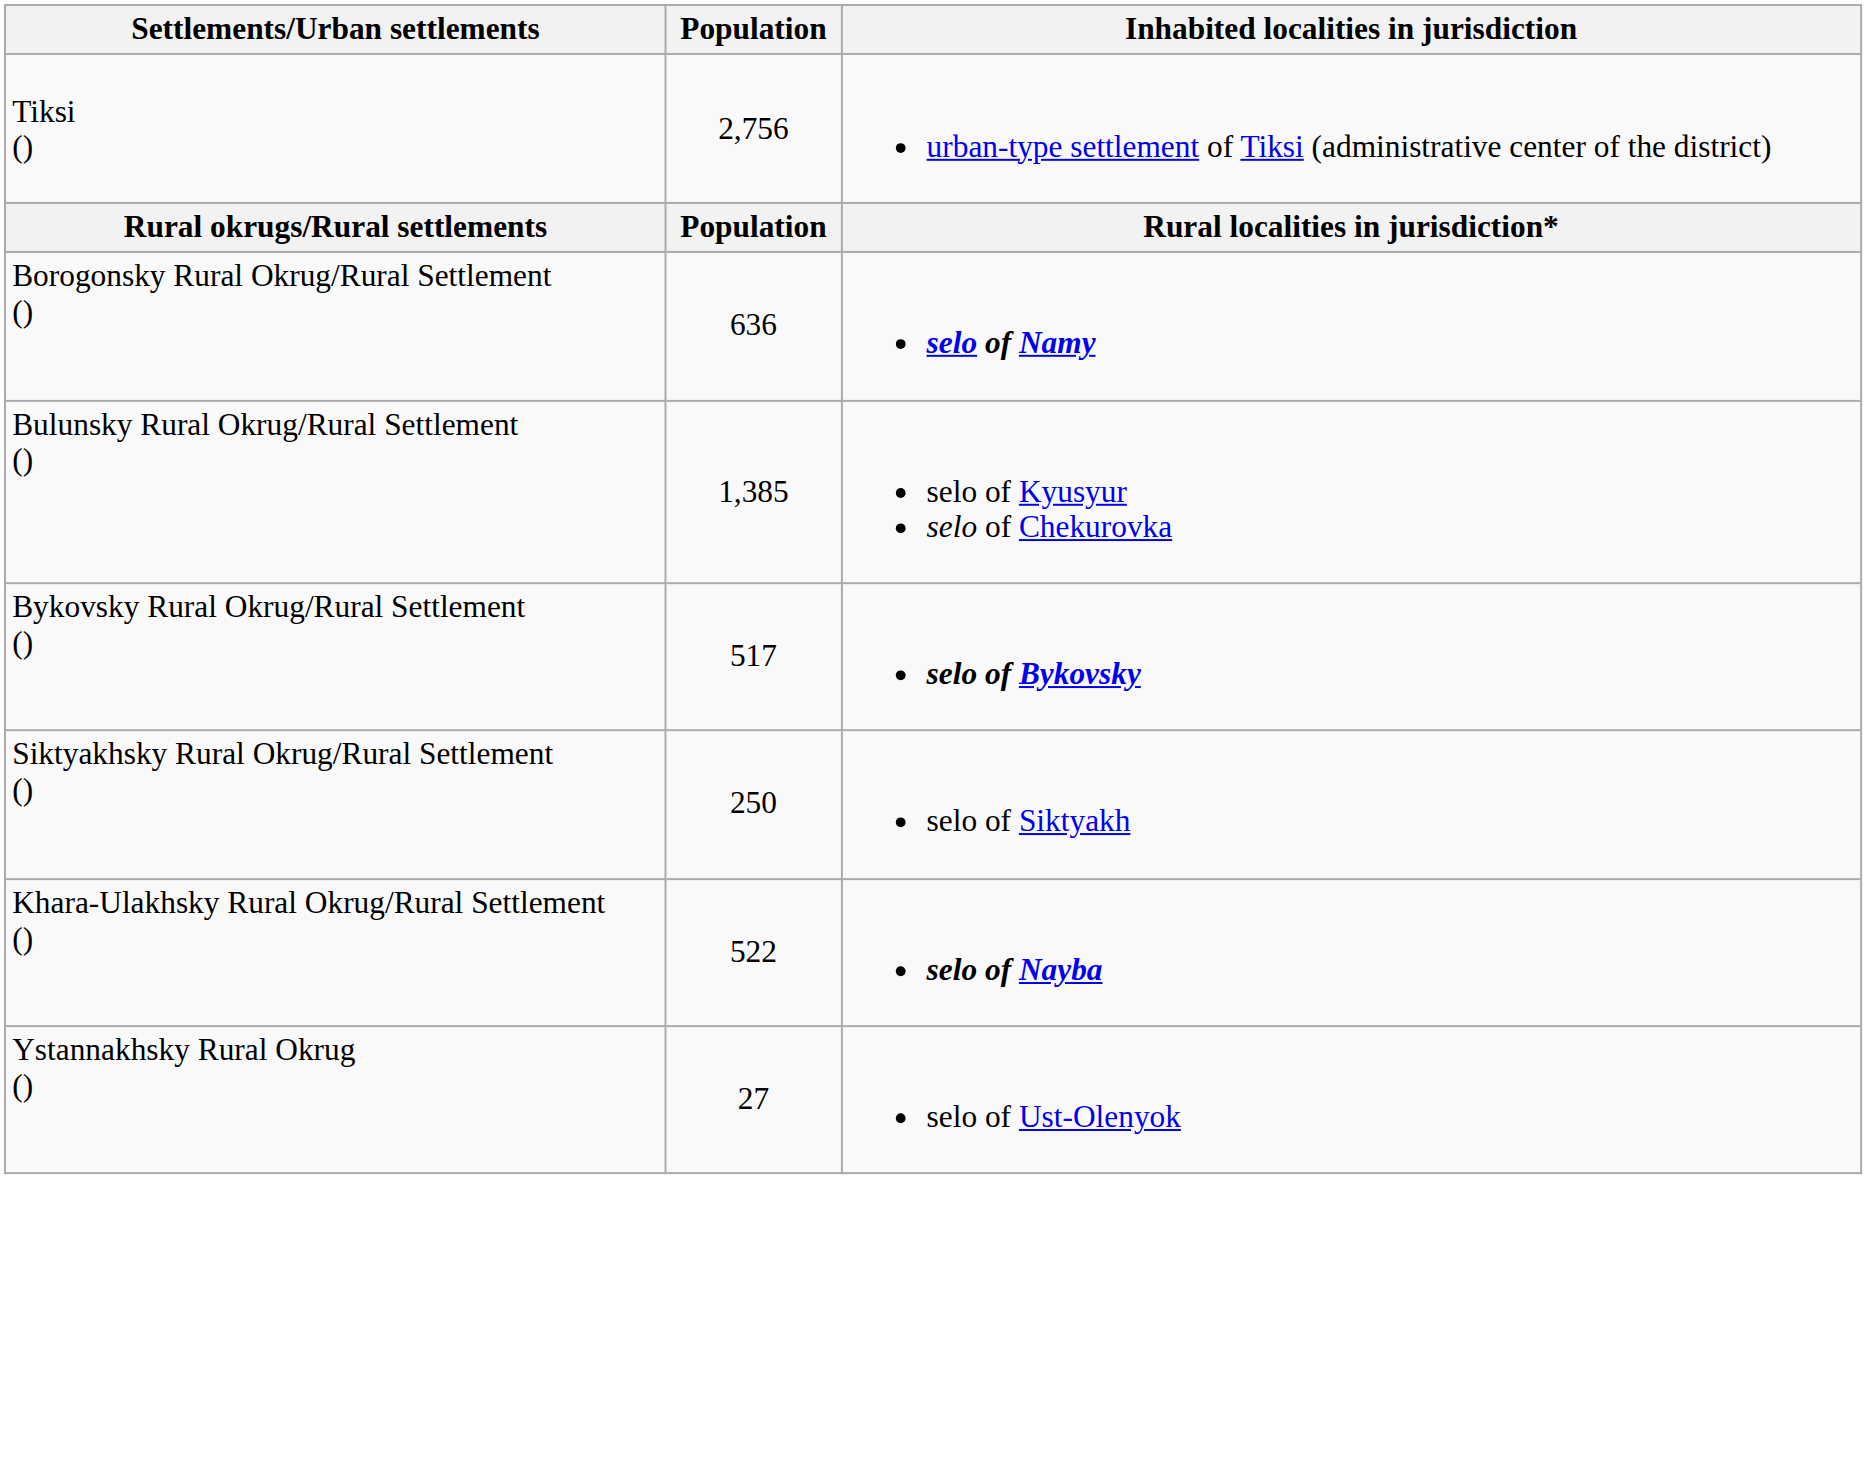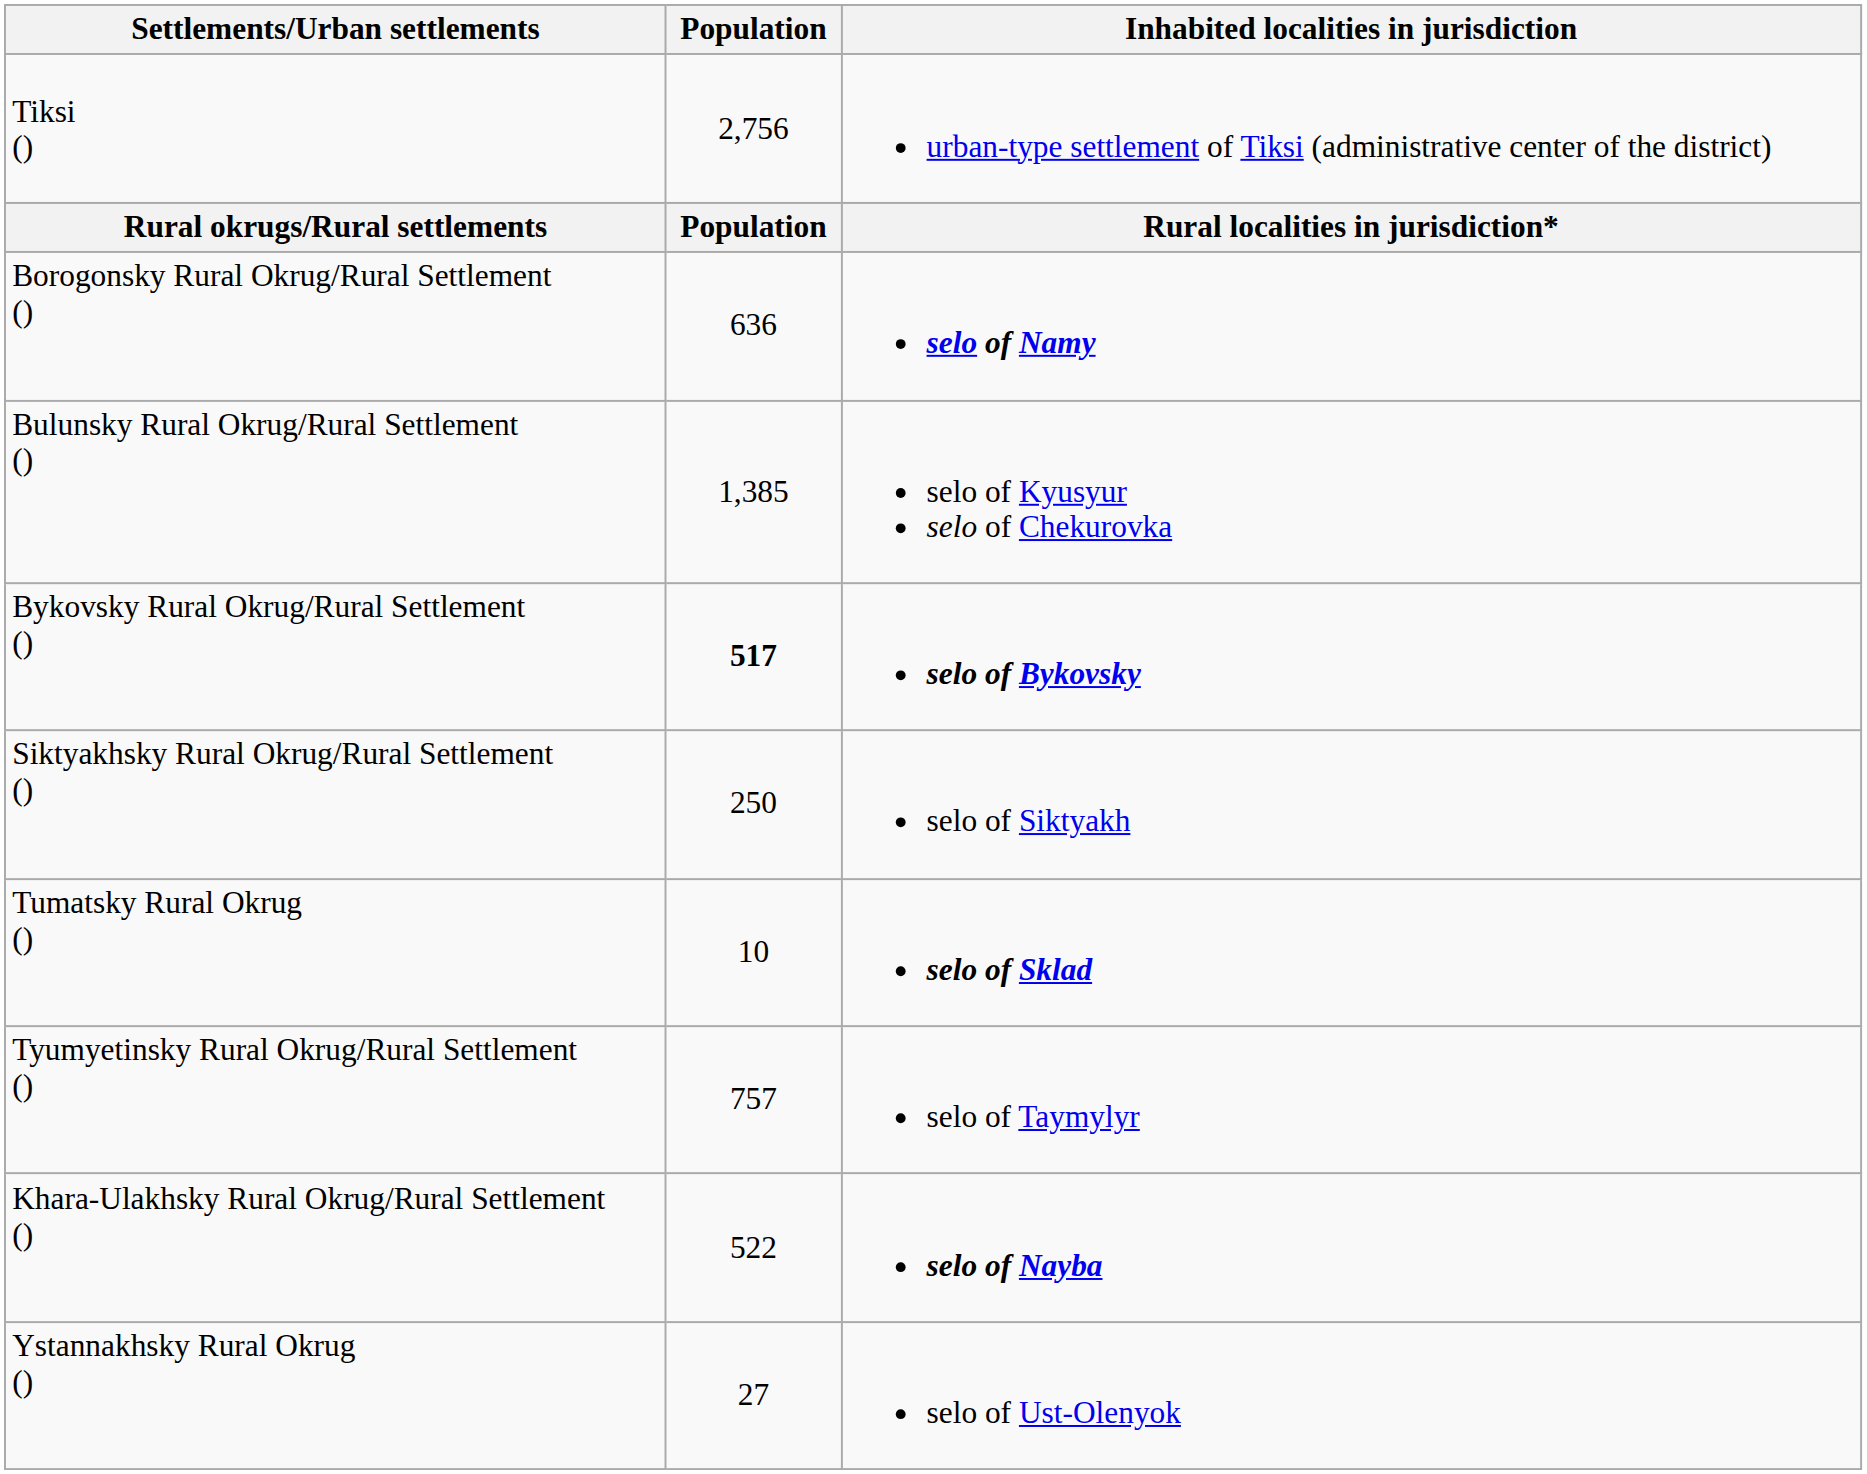Bykovsky Rural Okrug/Rural Settlement () | Population: normal -> bold
+ row: Tumatsky Rural Okrug () | 10 | selo of Sklad
+ row: Tyumyetinsky Rural Okrug/Rural Settlement () | 757 | selo of Taymylyr
